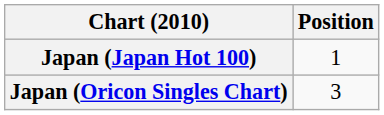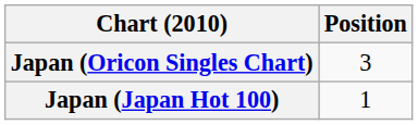rows swapped: Japan (Oricon Singles Chart) <-> Japan (Japan Hot 100)
